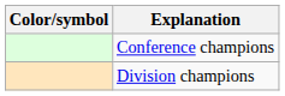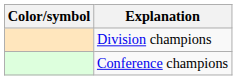rows swapped: Conference champions <-> Division champions
